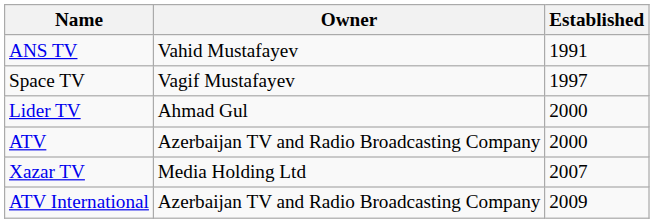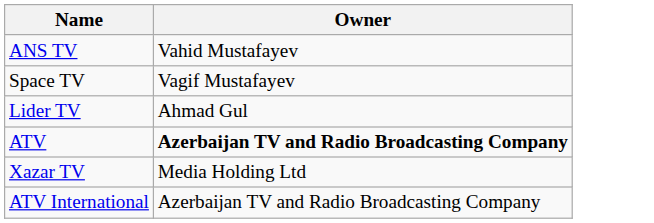- column: Established | 1991 | 1997 | 2000 | 2000 | 2007 | 2009
ATV | Owner: normal -> bold
